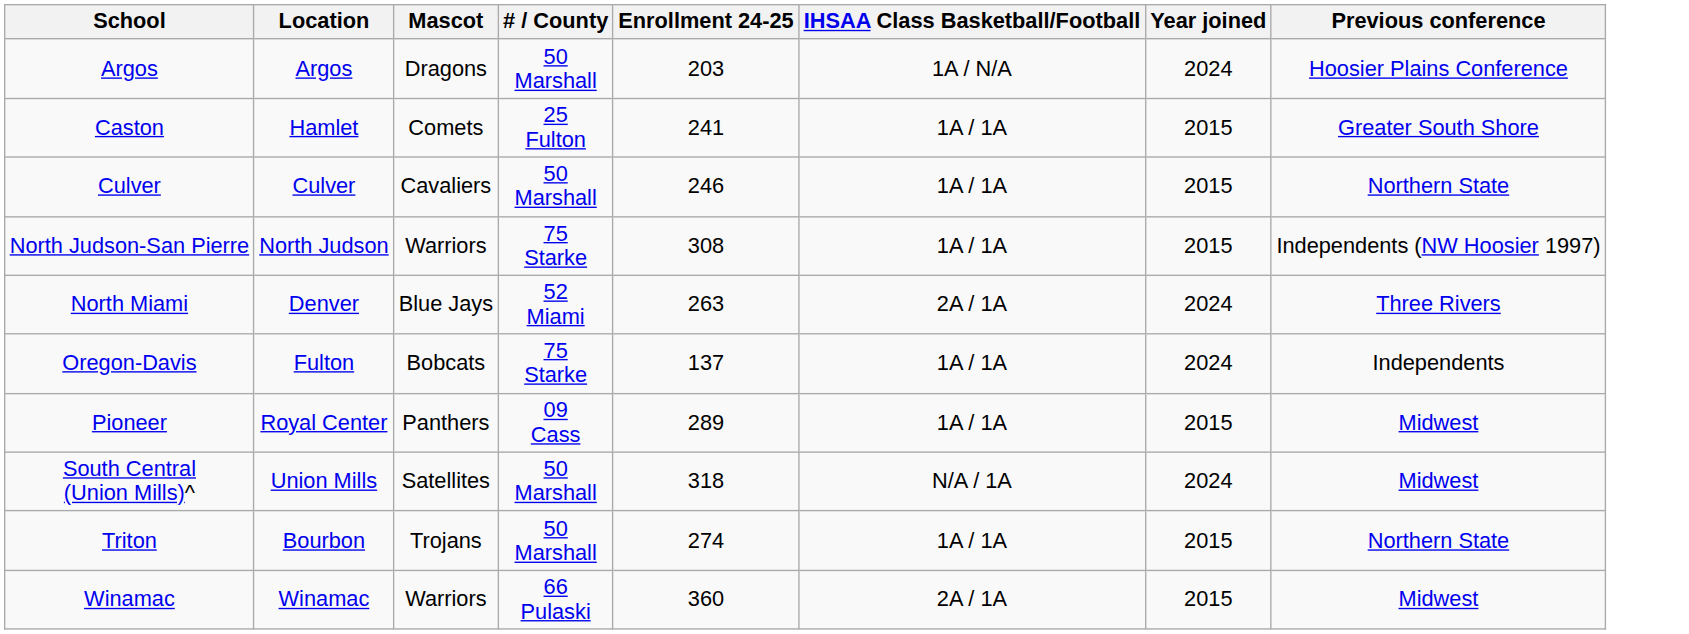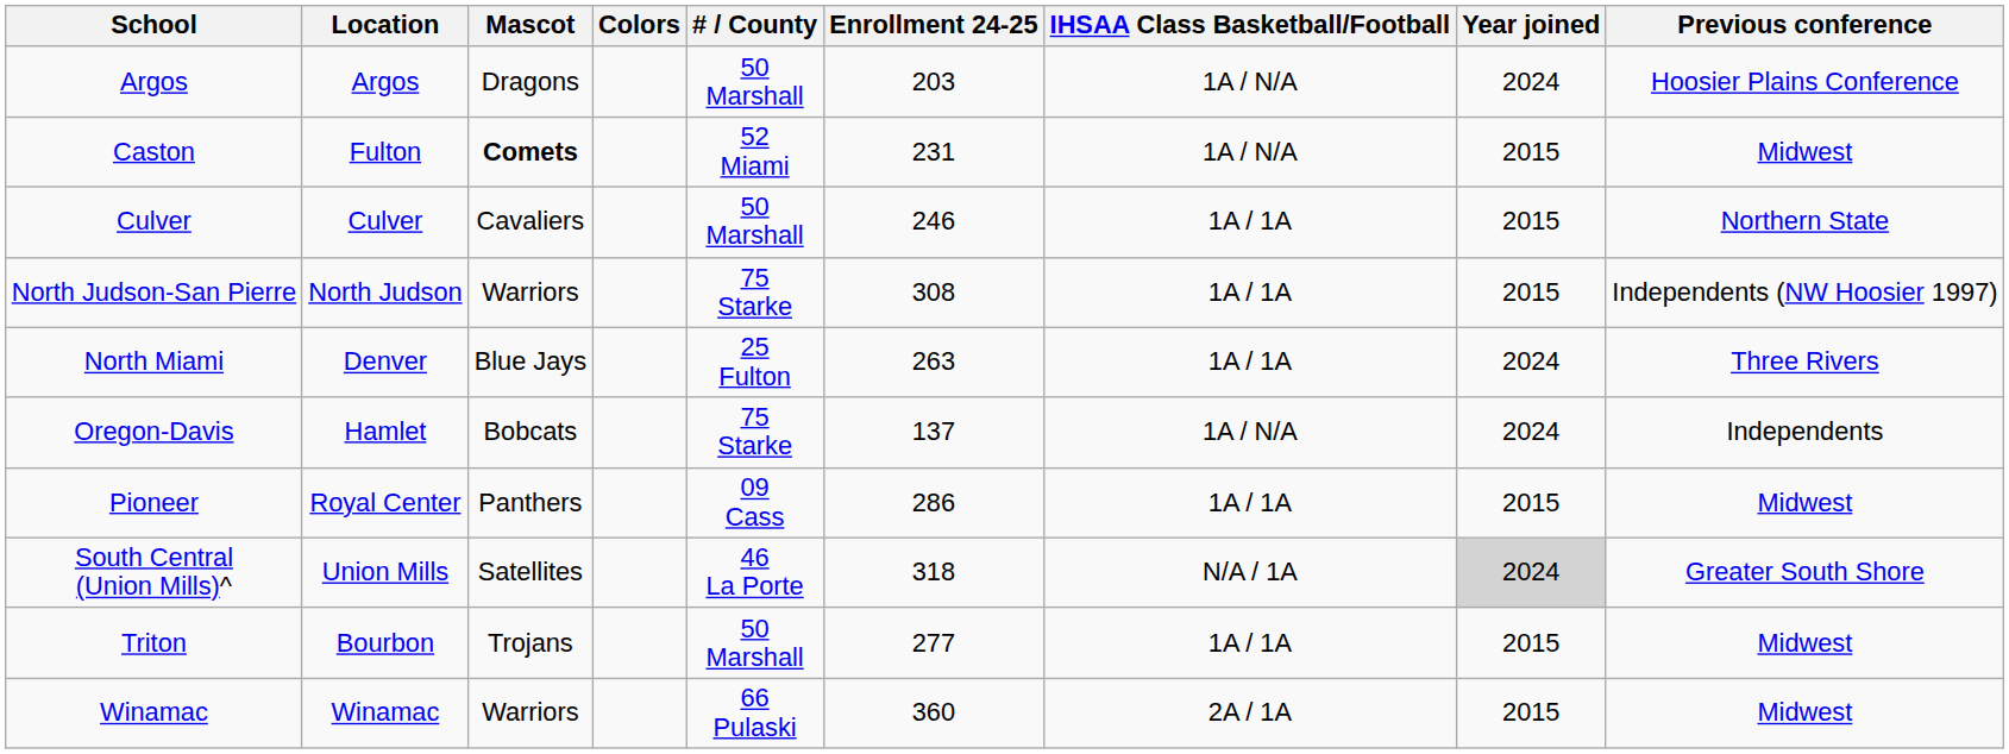+ column: Colors
Caston | Location: Hamlet -> Fulton
Caston | Mascot: normal -> bold
Caston | # / County: 25 Fulton -> 52 Miami
Caston | Enrollment 24-25: 241 -> 231
Caston | IHSAA Class Basketball/Football: 1A / 1A -> 1A / N/A
Caston | Previous conference: Greater South Shore -> Midwest
North Miami | # / County: 52 Miami -> 25 Fulton
North Miami | IHSAA Class Basketball/Football: 2A / 1A -> 1A / 1A
Oregon-Davis | Location: Fulton -> Hamlet
Oregon-Davis | IHSAA Class Basketball/Football: 1A / 1A -> 1A / N/A
Pioneer | Enrollment 24-25: 289 -> 286
South Central (Union Mills)^ | # / County: 50 Marshall -> 46 La Porte
South Central (Union Mills)^ | Year joined: no background -> lightgrey background
South Central (Union Mills)^ | Previous conference: Midwest -> Greater South Shore
Triton | Enrollment 24-25: 274 -> 277
Triton | Previous conference: Northern State -> Midwest
